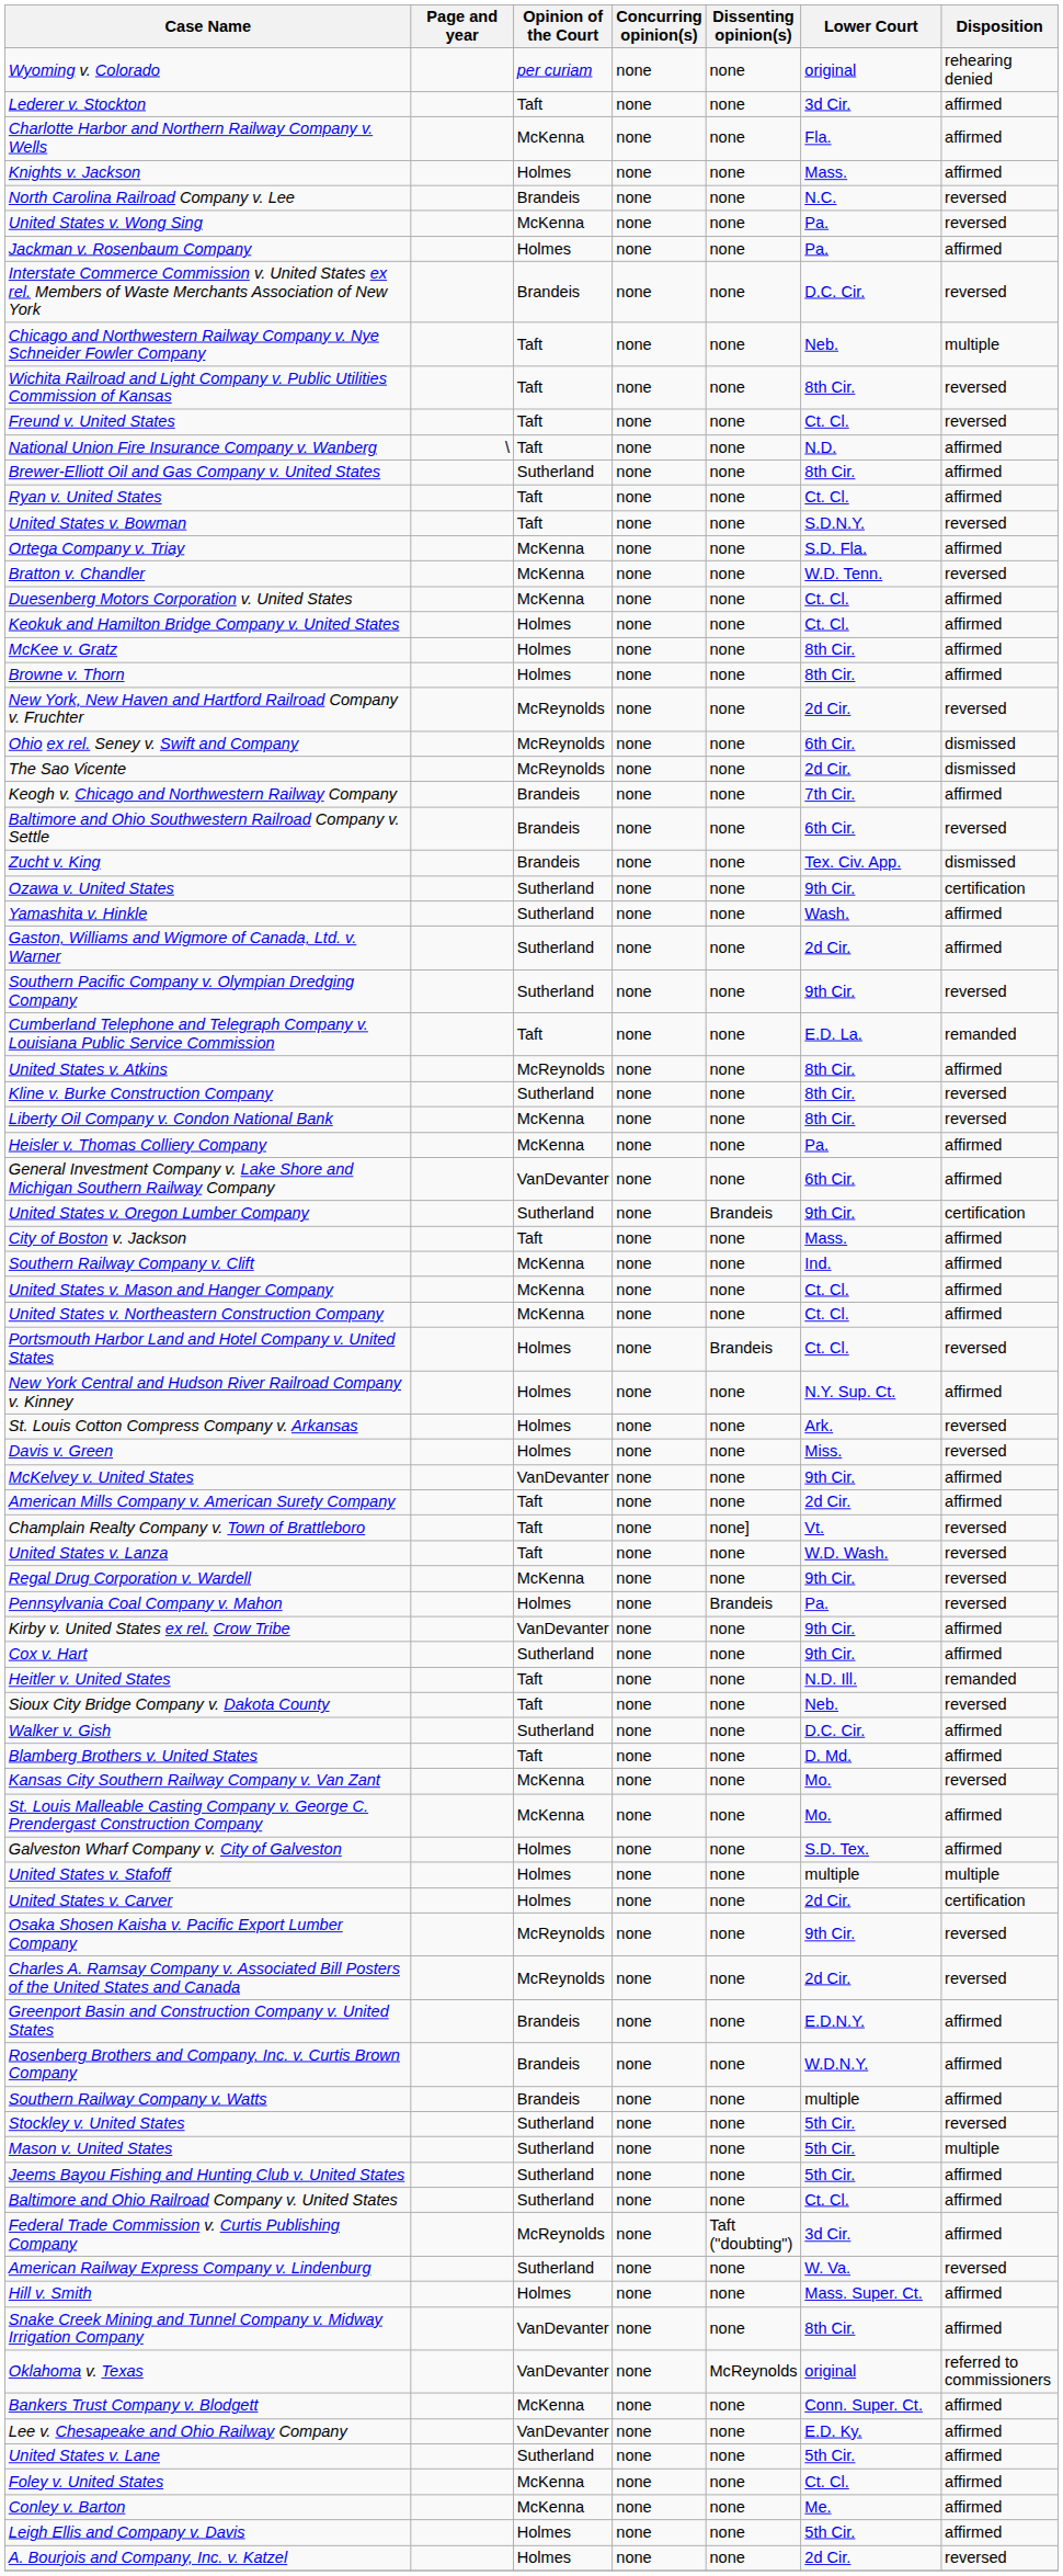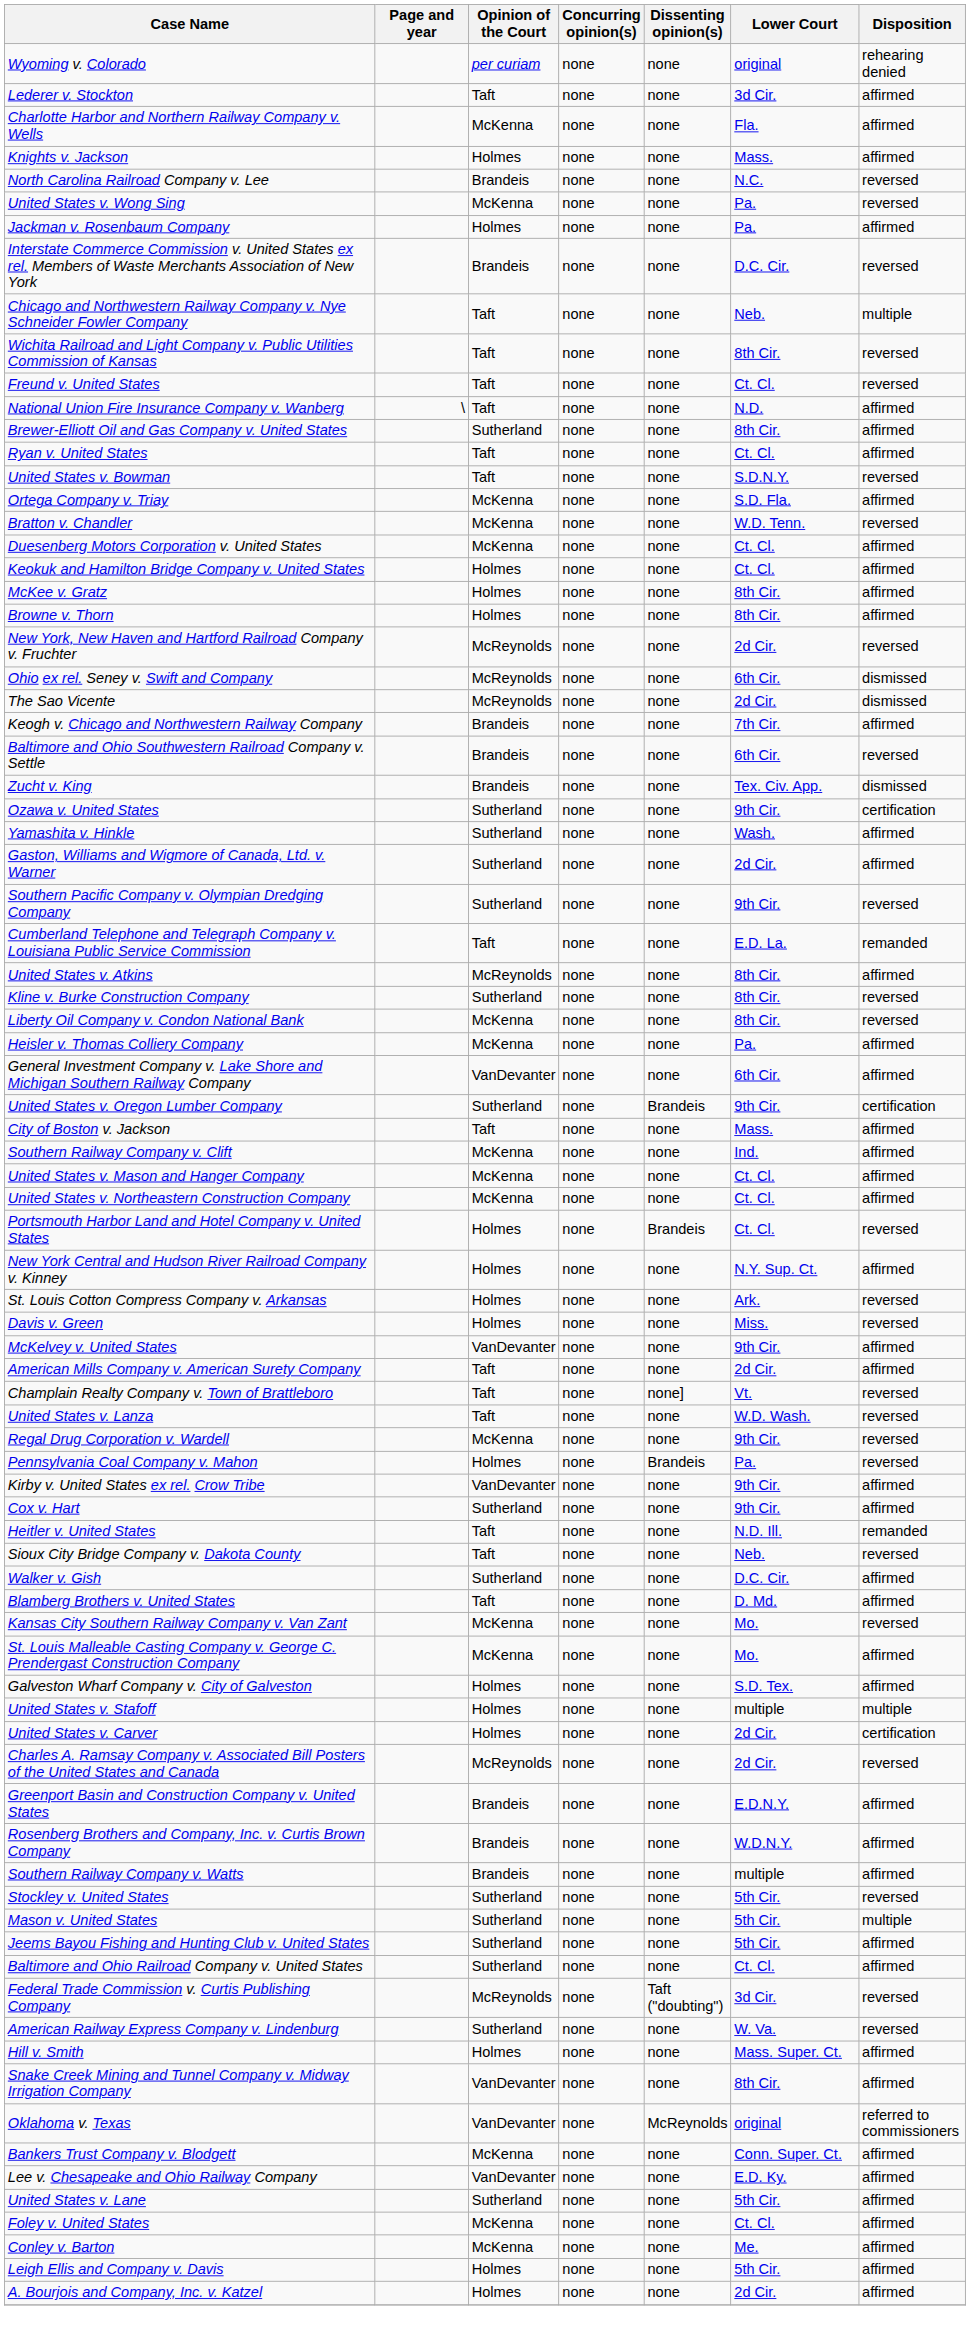- row: Osaka Shosen Kaisha v. Pacific Export Lumber Company | McReynolds | none | none | 9th Cir. | reversed
Federal Trade Commission v. Curtis Publishing Company | Disposition: affirmed -> reversed
A. Bourjois and Company, Inc. v. Katzel | Disposition: reversed -> affirmed
